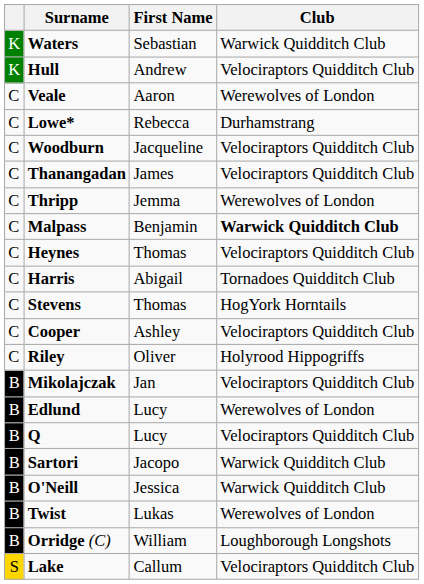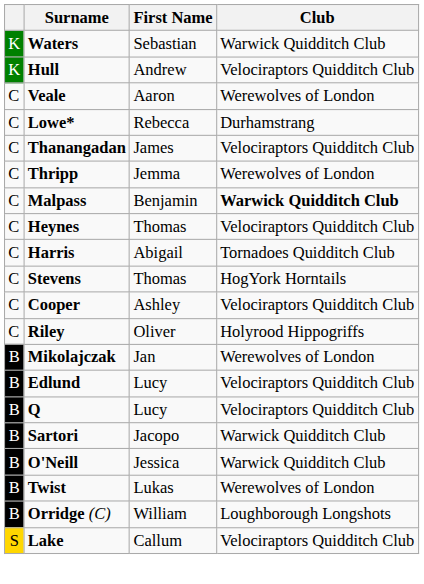- row: C | Woodburn | Jacqueline | Velociraptors Quidditch Club
Mikolajczak | Club: Velociraptors Quidditch Club -> Werewolves of London
Edlund | Club: Werewolves of London -> Velociraptors Quidditch Club
